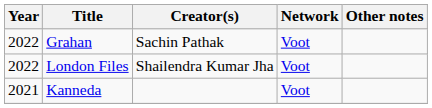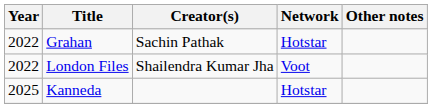Grahan | Network: Voot -> Hotstar
Kanneda | Year: 2021 -> 2025
Kanneda | Network: Voot -> Hotstar
